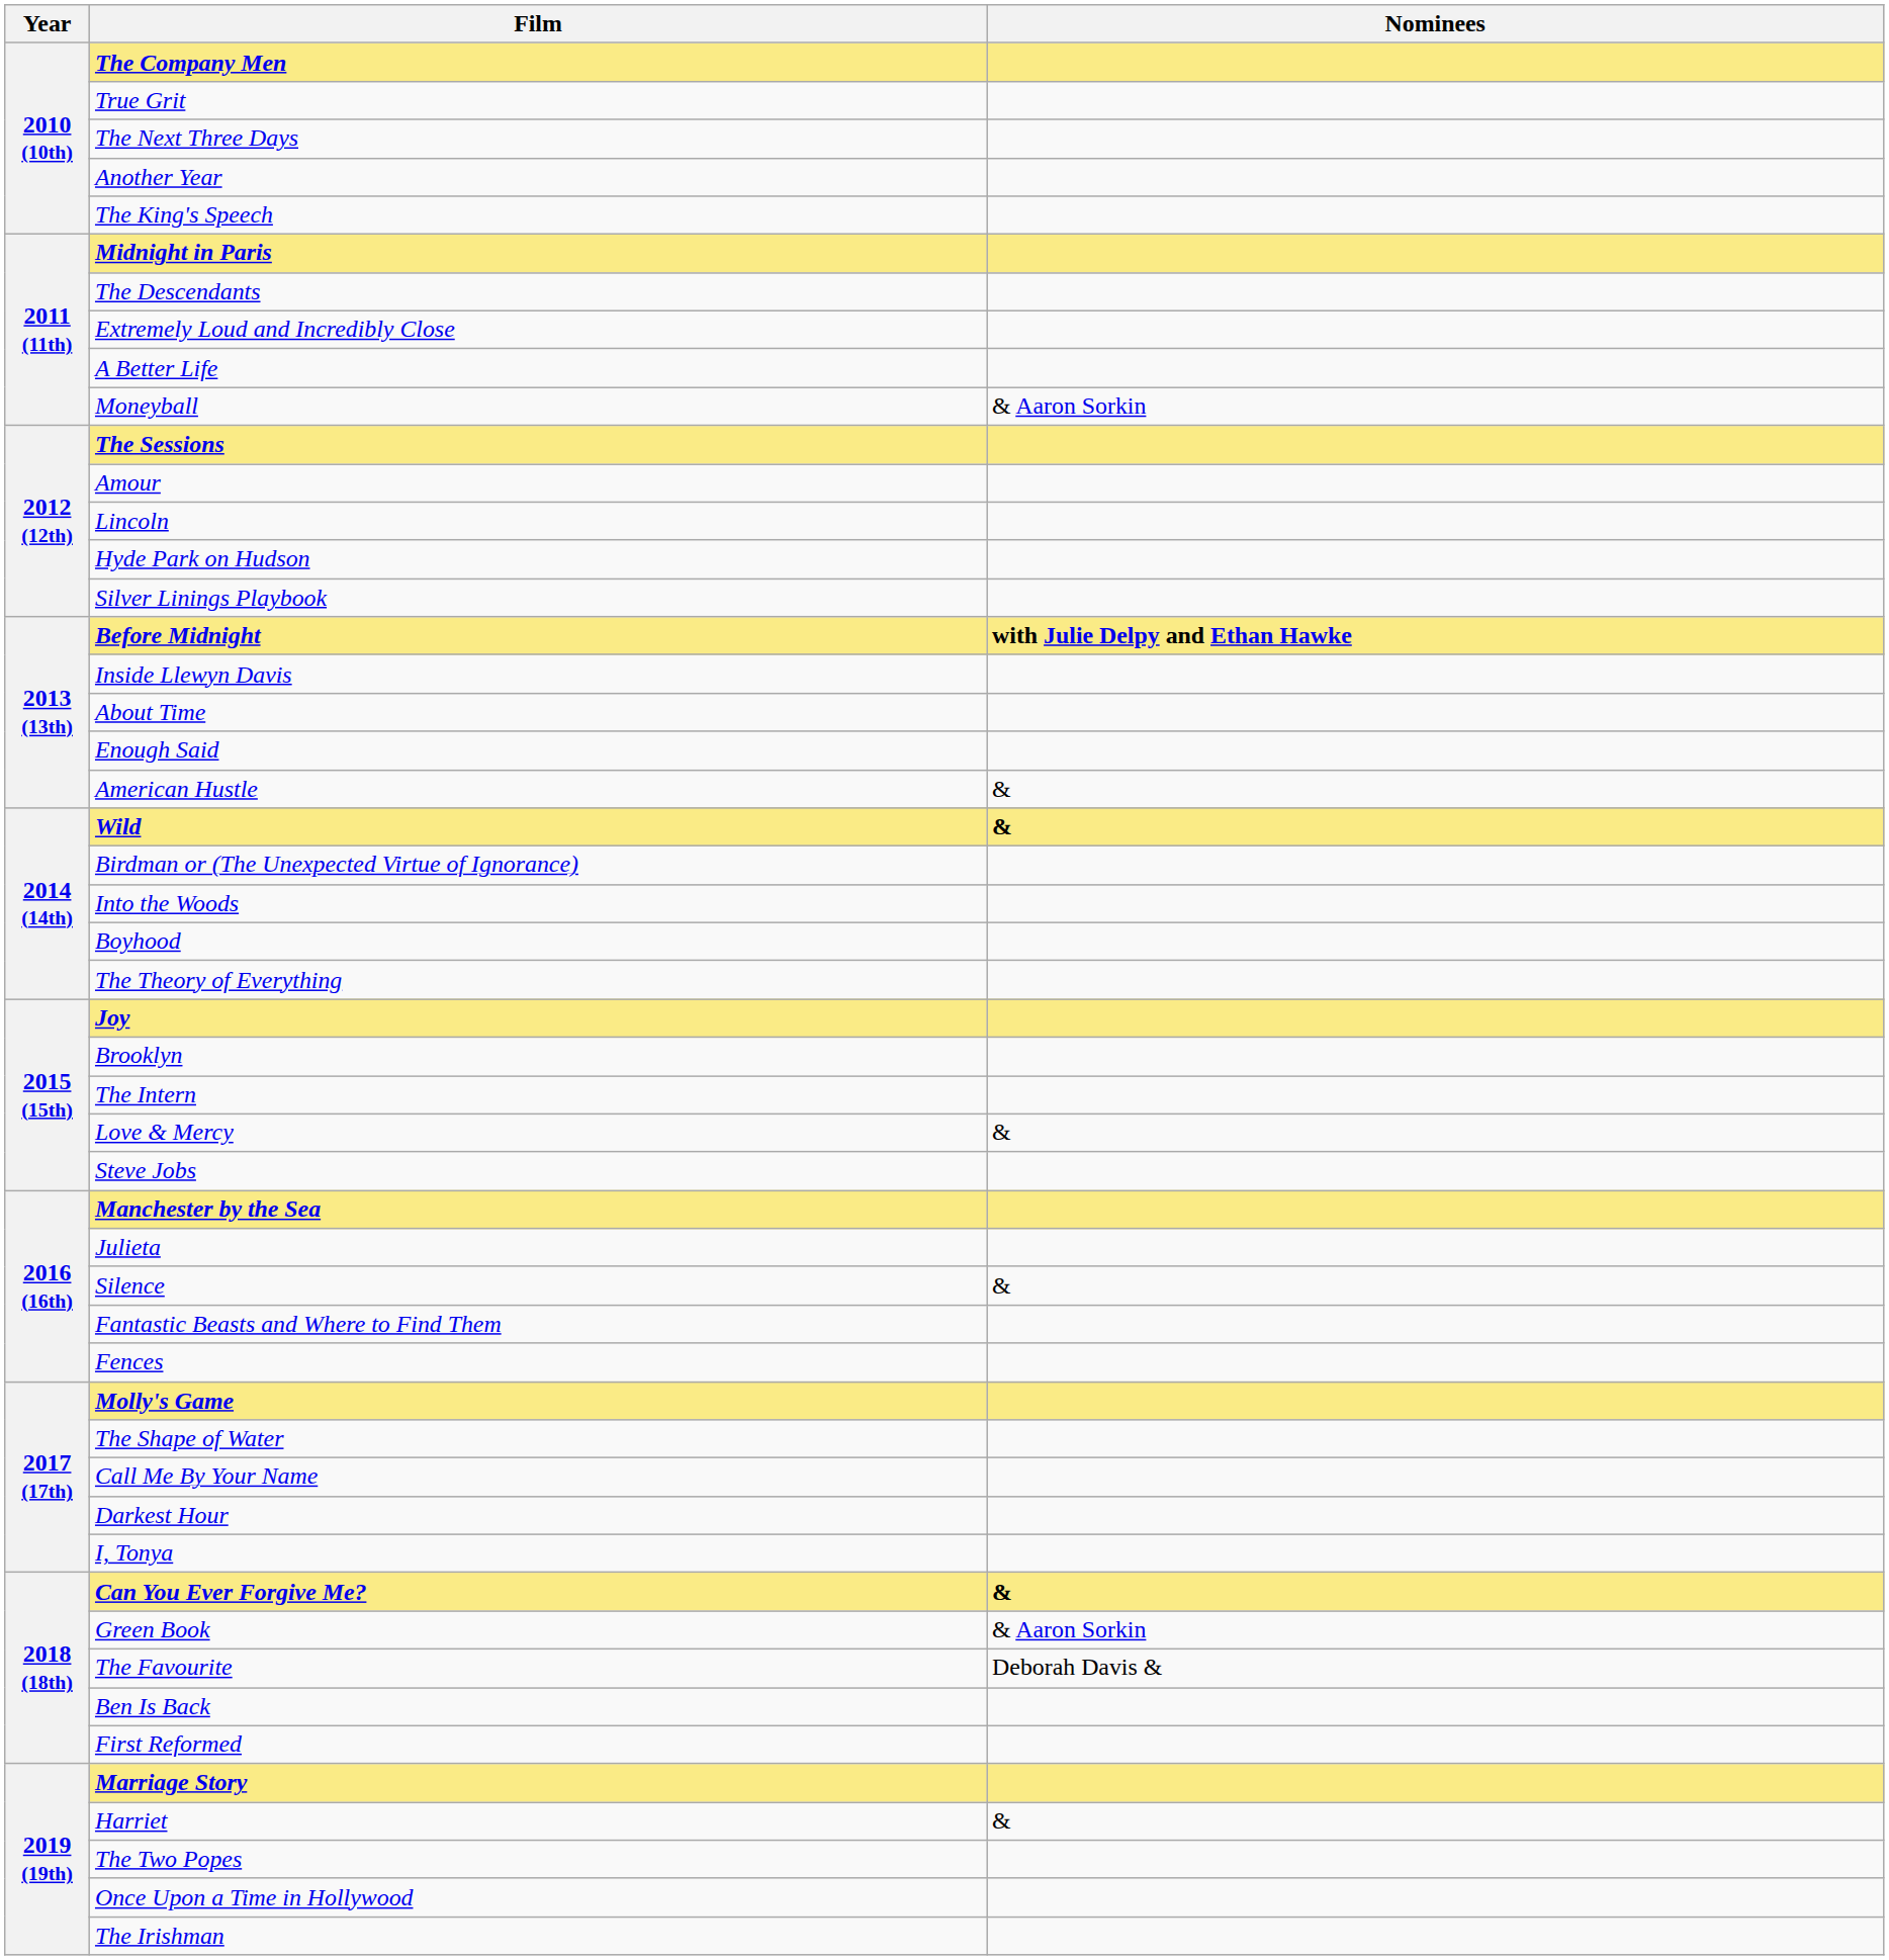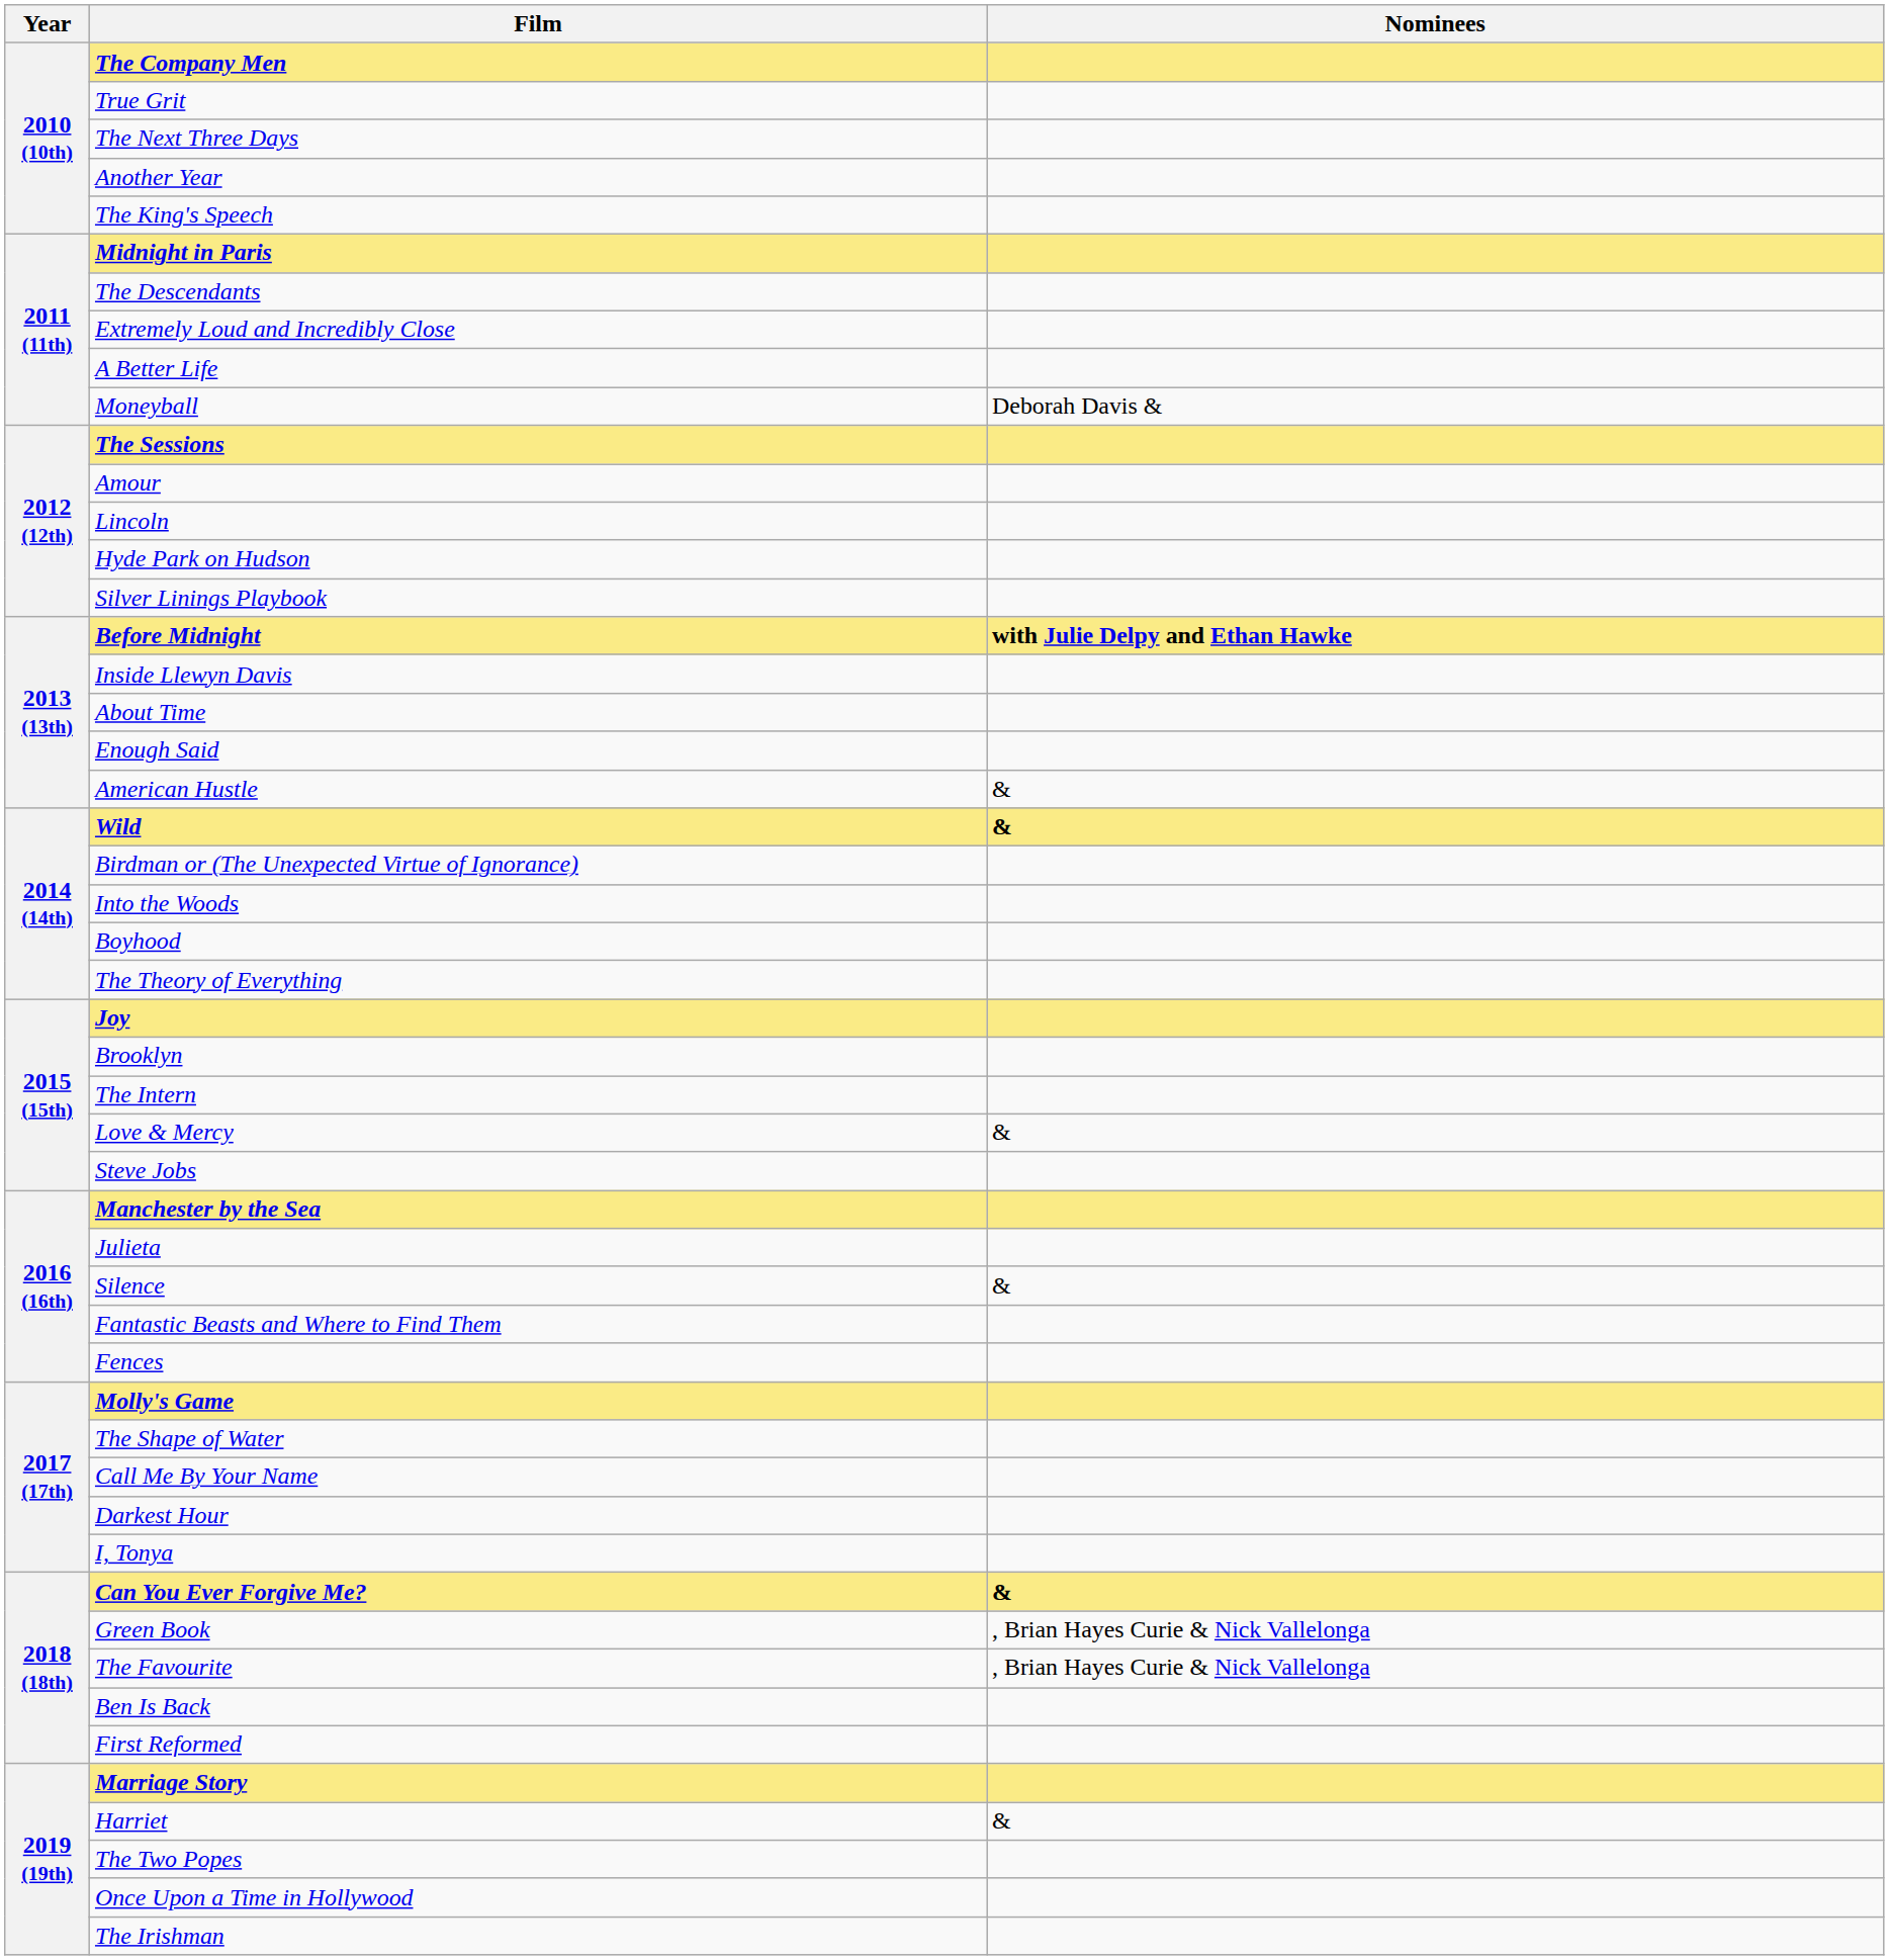Moneyball | Nominees: & Aaron Sorkin -> Deborah Davis &
Green Book | Nominees: & Aaron Sorkin -> , Brian Hayes Curie & Nick Vallelonga
The Favourite | Nominees: Deborah Davis & -> , Brian Hayes Curie & Nick Vallelonga
